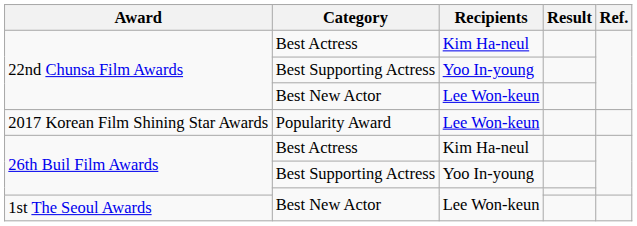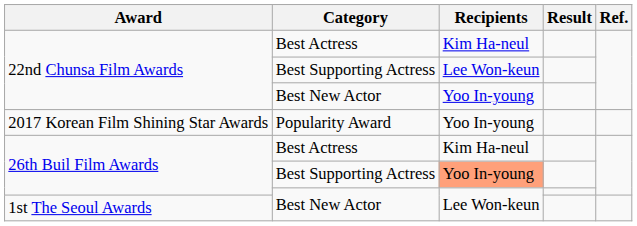22nd Chunsa Film Awards / Best Supporting Actress | Recipients: Yoo In-young -> Lee Won-keun
22nd Chunsa Film Awards / Best New Actor | Recipients: Lee Won-keun -> Yoo In-young
2017 Korean Film Shining Star Awards | Recipients: Lee Won-keun -> Yoo In-young
26th Buil Film Awards / Best Supporting Actress | Recipients: no background -> lightsalmon background
